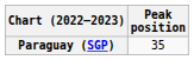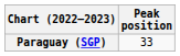Paraguay (SGP) | Peak position: 35 -> 33
